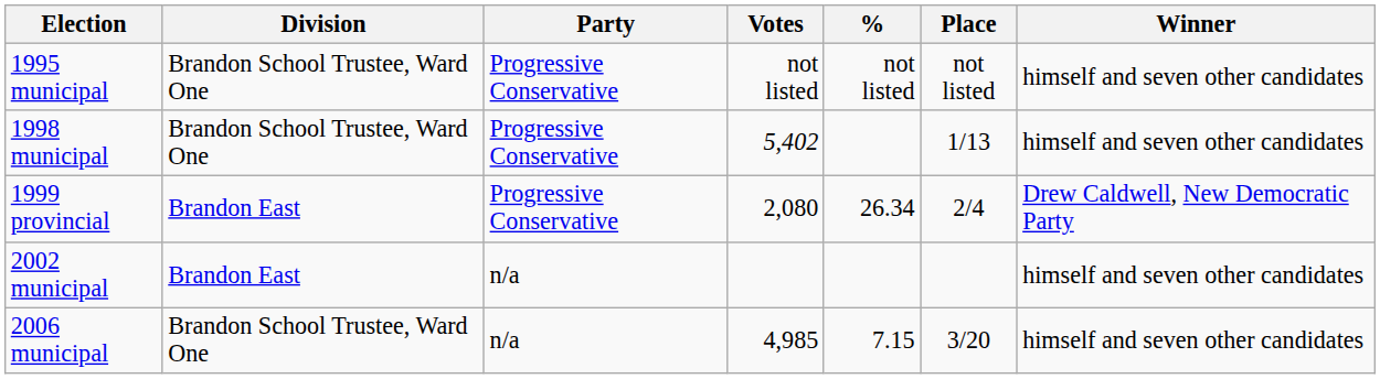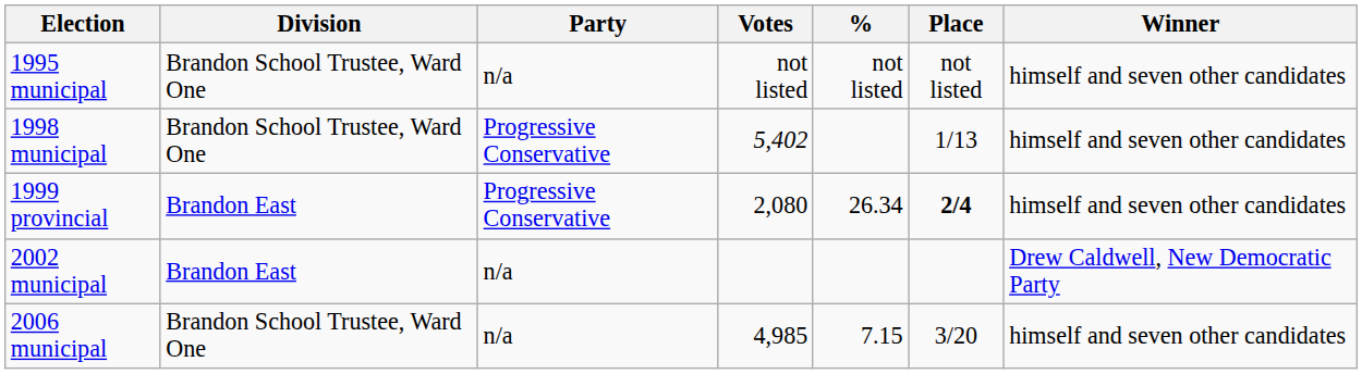1995 municipal | Party: Progressive Conservative -> n/a
1999 provincial | Place: normal -> bold
1999 provincial | Winner: Drew Caldwell, New Democratic Party -> himself and seven other candidates
2002 municipal | Winner: himself and seven other candidates -> Drew Caldwell, New Democratic Party
